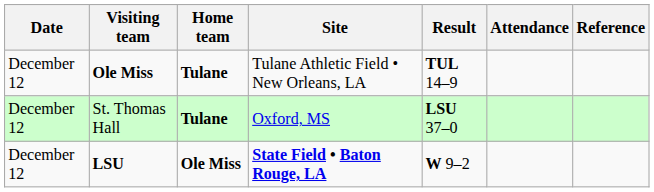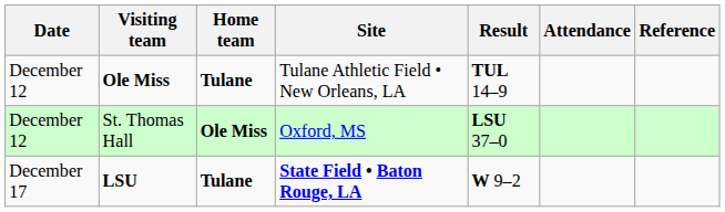St. Thomas Hall | Home team: Tulane -> Ole Miss
LSU | Date: December 12 -> December 17
LSU | Home team: Ole Miss -> Tulane
